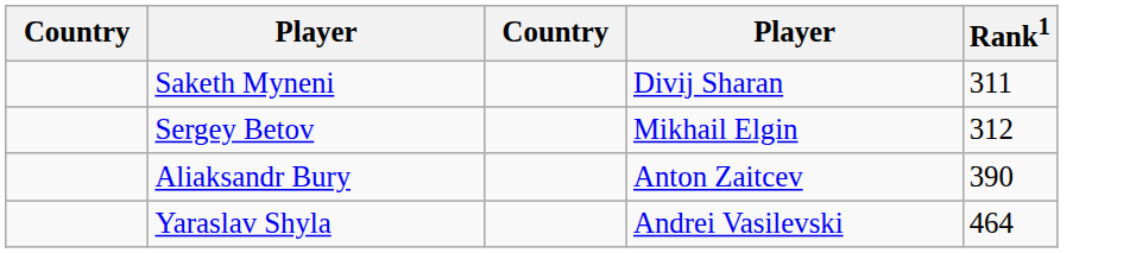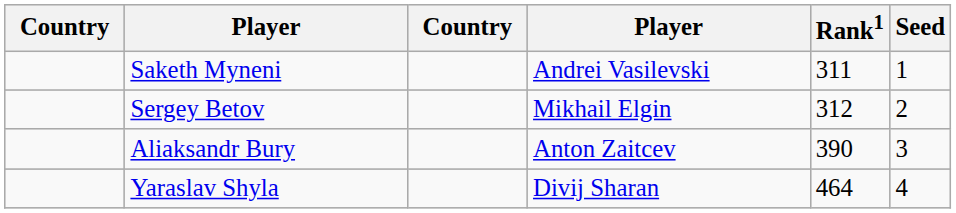+ column: Seed | 1 | 2 | 3 | 4
Saketh Myneni | column 4: Divij Sharan -> Andrei Vasilevski
Yaraslav Shyla | column 4: Andrei Vasilevski -> Divij Sharan
